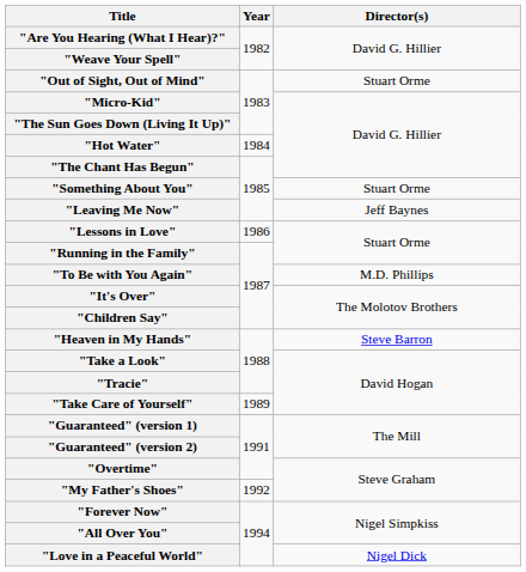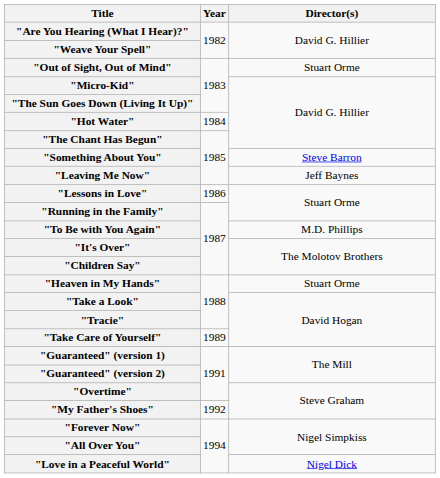"Something About You" | Director(s): Stuart Orme -> Steve Barron
"Heaven in My Hands" | Director(s): Steve Barron -> Stuart Orme
